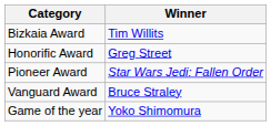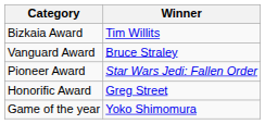rows swapped: Vanguard Award <-> Honorific Award
